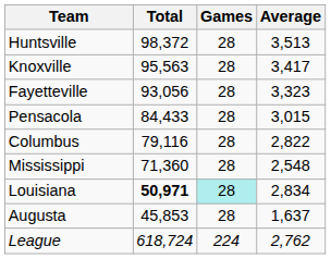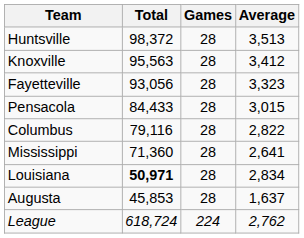Knoxville | Average: 3,417 -> 3,412
Mississippi | Average: 2,548 -> 2,641
Louisiana | Games: paleturquoise background -> no background
